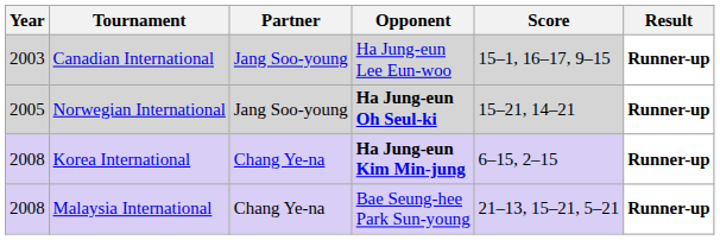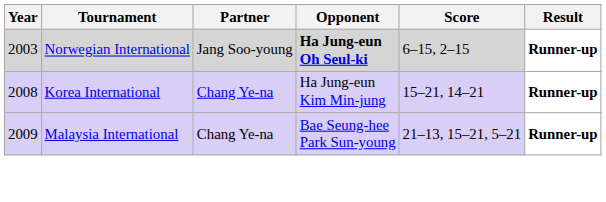- row: 2003 | Canadian International | Jang Soo-young | Ha Jung-eun Lee Eun-woo | 15–1, 16–17, 9–15 | Runner-up
Norwegian International | Year: 2005 -> 2003
Norwegian International | Score: 15–21, 14–21 -> 6–15, 2–15
Korea International | Opponent: bold -> normal
Korea International | Score: 6–15, 2–15 -> 15–21, 14–21
Malaysia International | Year: 2008 -> 2009
